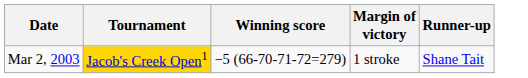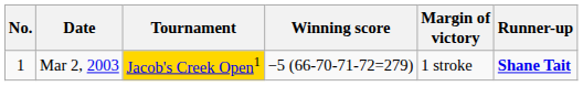+ column: No. | 1
Mar 2, 2003 | Runner-up: normal -> bold
